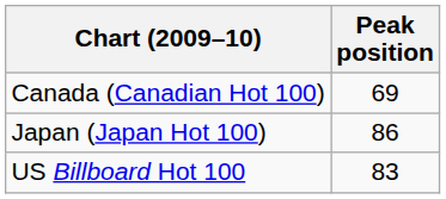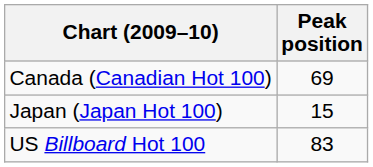Japan (Japan Hot 100) | Peak position: 86 -> 15
